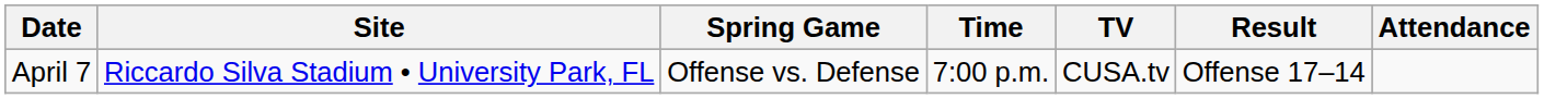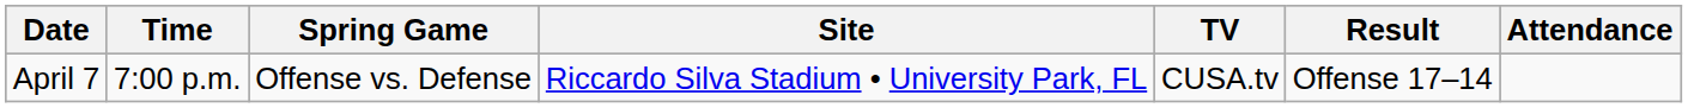columns swapped: Time <-> Site
